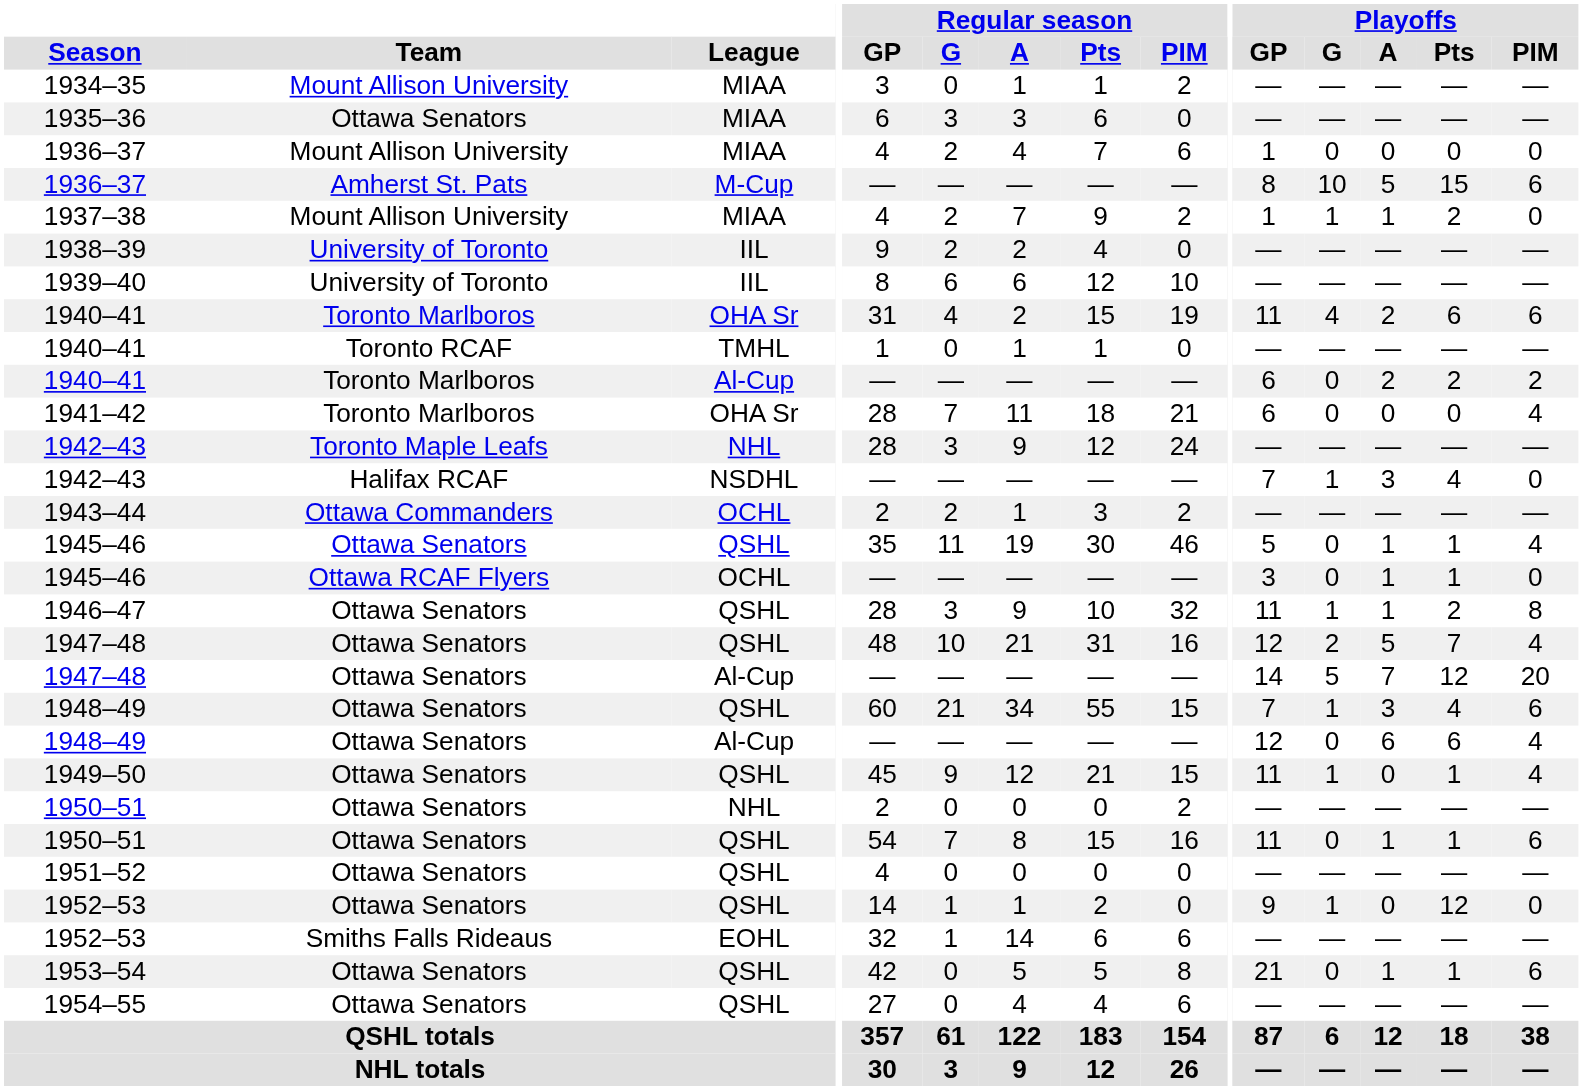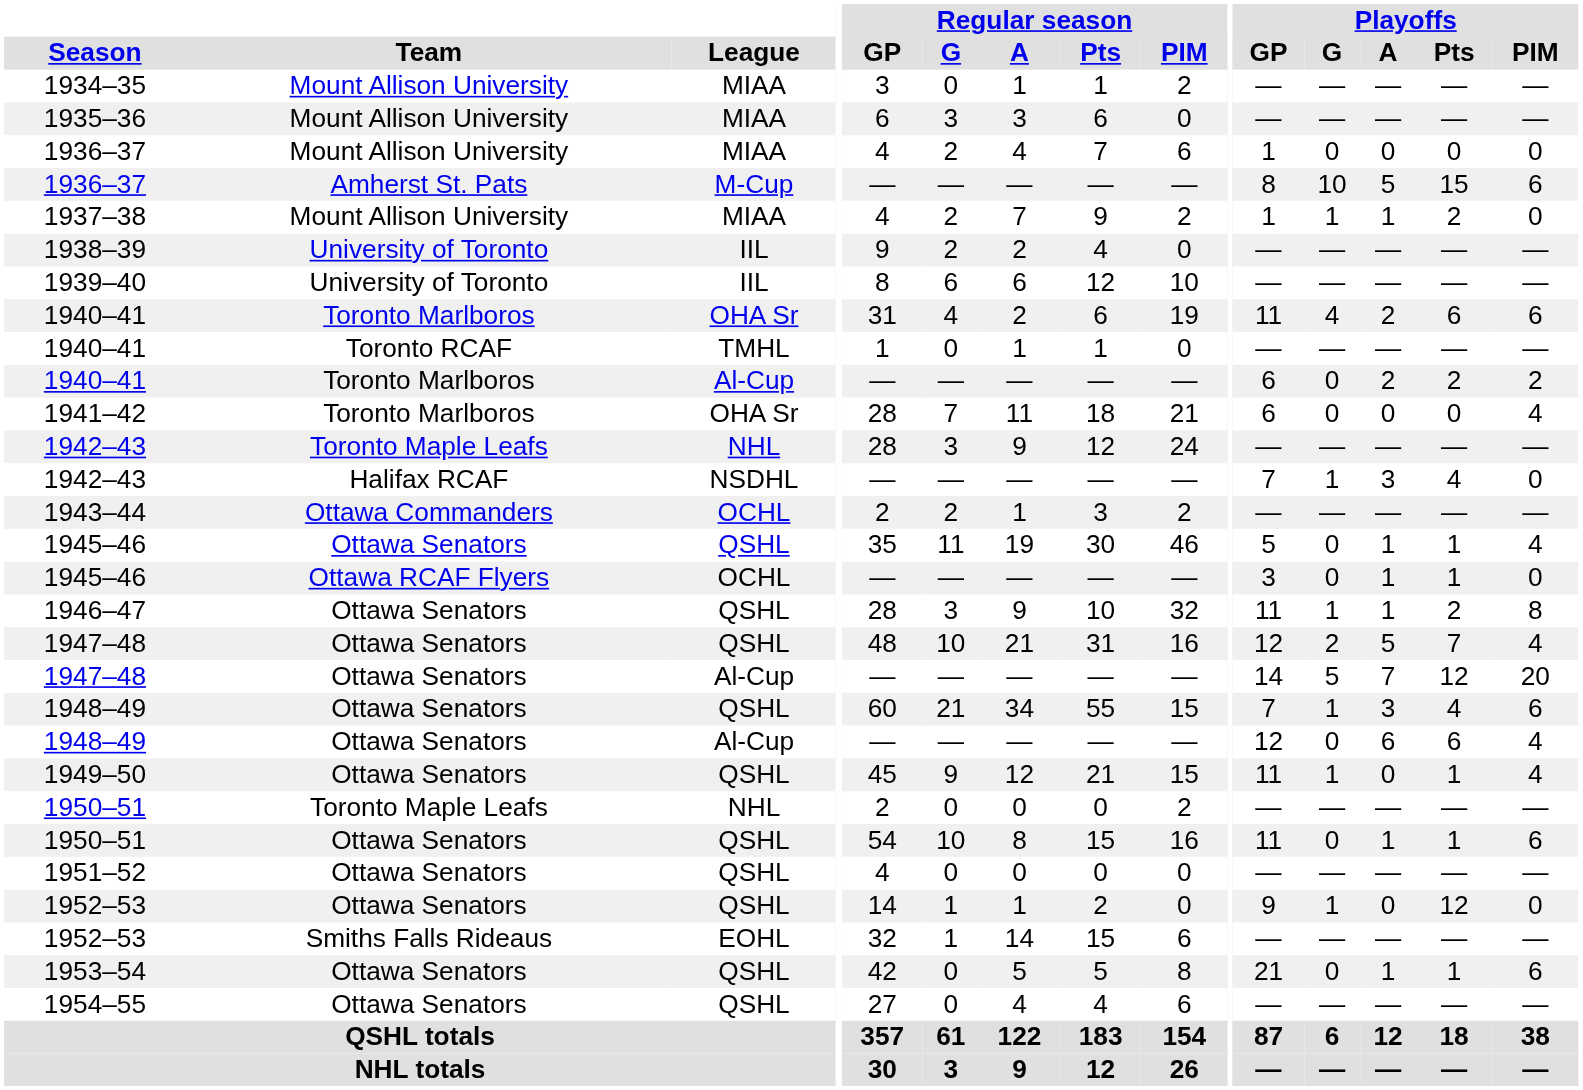1935–36 | Team: Ottawa Senators -> Mount Allison University
1940–41 / OHA Sr | Regular season / Pts: 15 -> 6
1950–51 / NHL | Team: Ottawa Senators -> Toronto Maple Leafs
1950–51 / QSHL | Regular season / G: 7 -> 10
1952–53 / EOHL | Regular season / Pts: 6 -> 15
